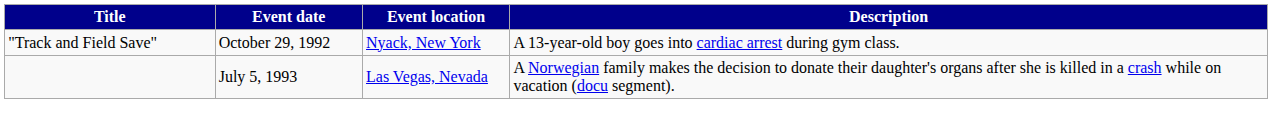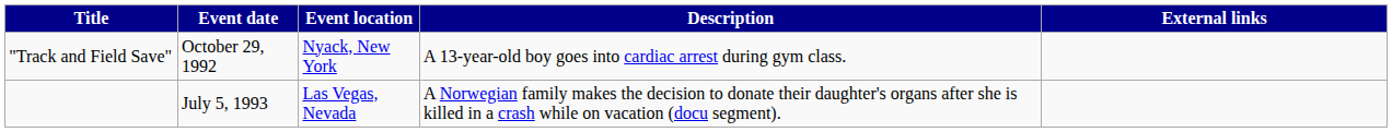+ column: External links
